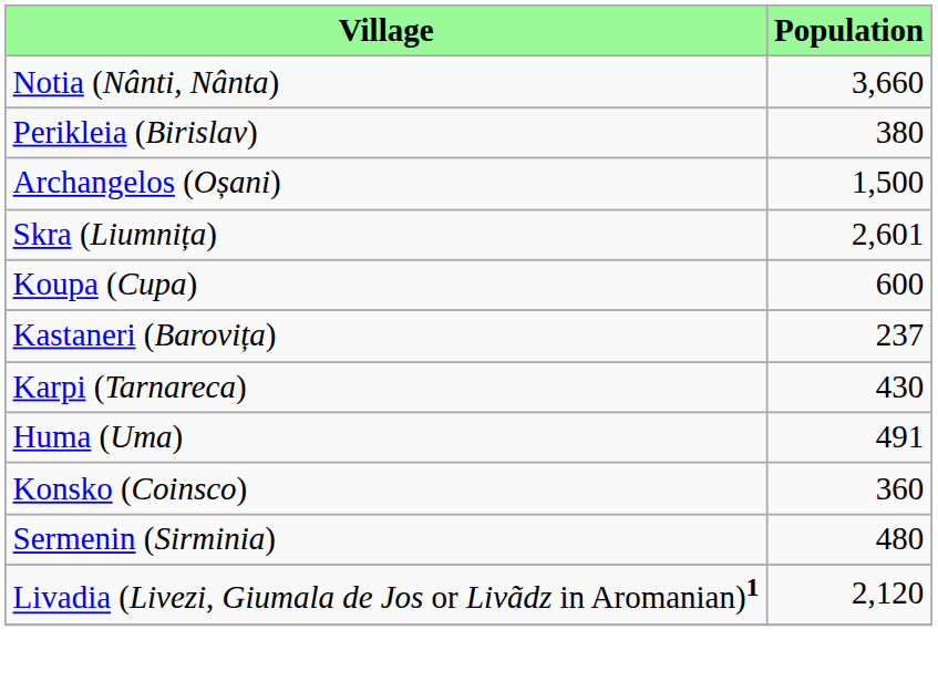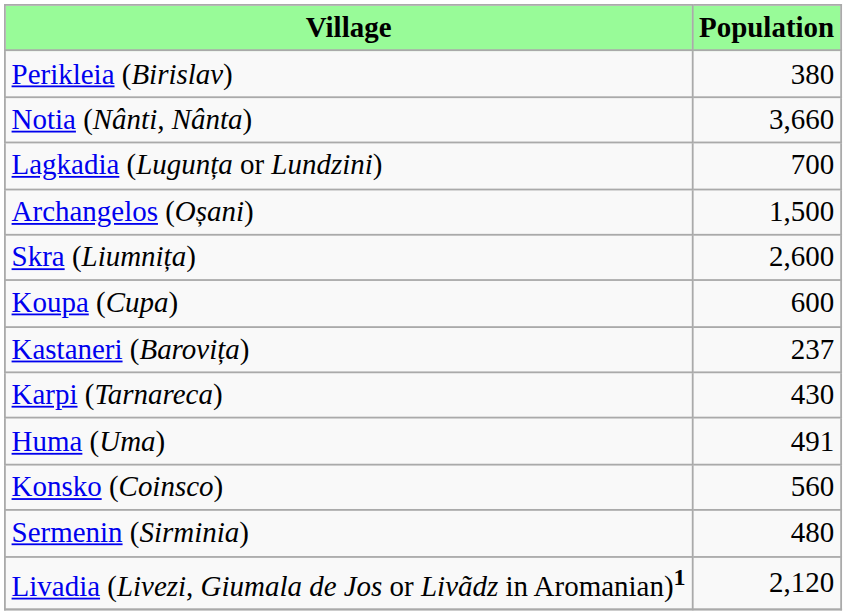rows swapped: Notia (Nânti, Nânta) <-> Perikleia (Birislav)
+ row: Lagkadia (Lugunța or Lundzini) | 700
Skra (Liumnița) | Population: 2,601 -> 2,600
Konsko (Coinsco) | Population: 360 -> 560
